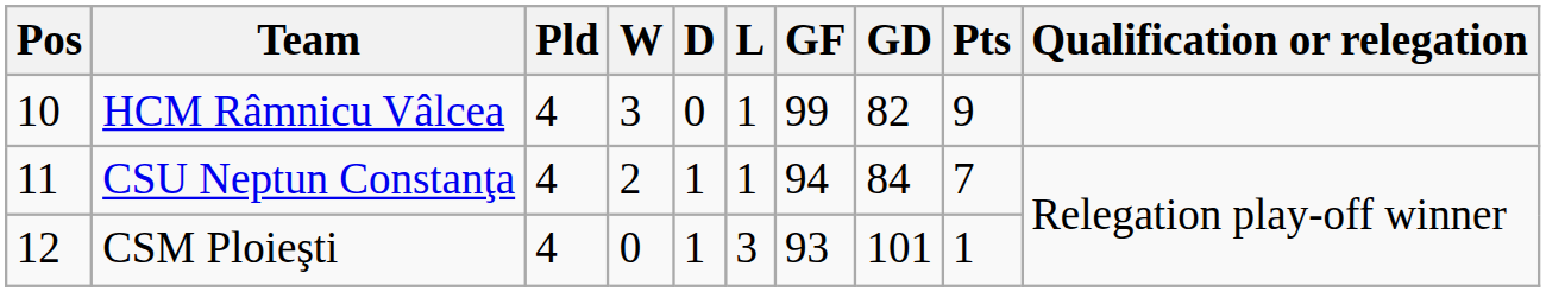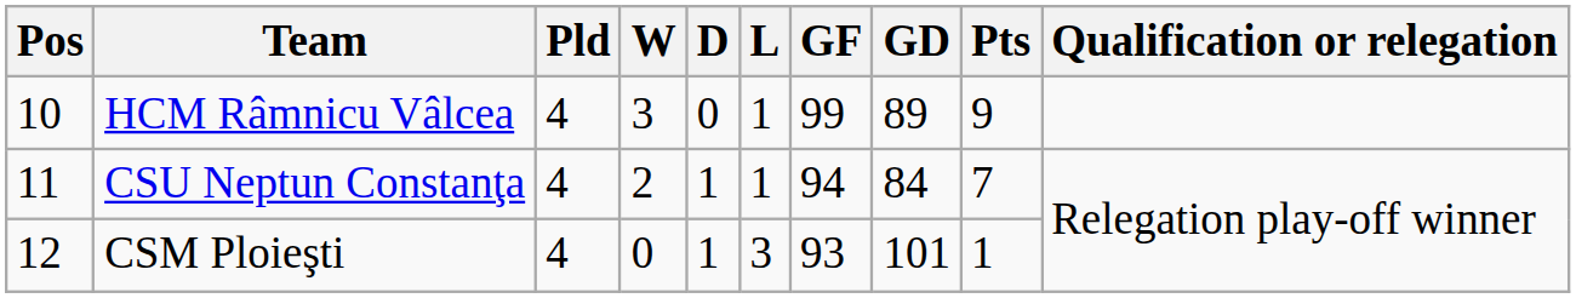HCM Râmnicu Vâlcea | GD: 82 -> 89
